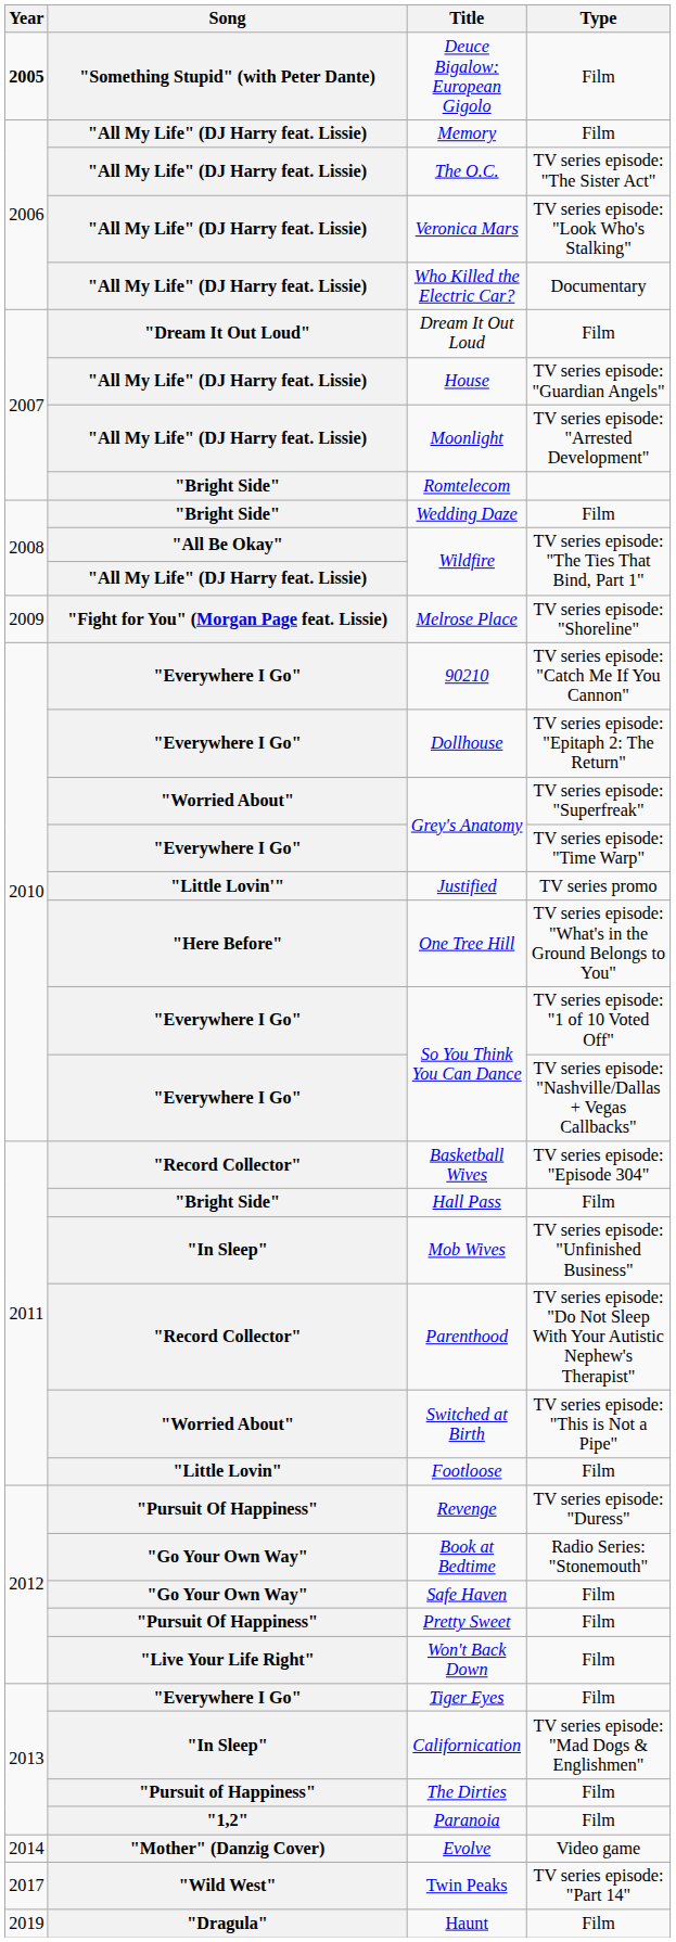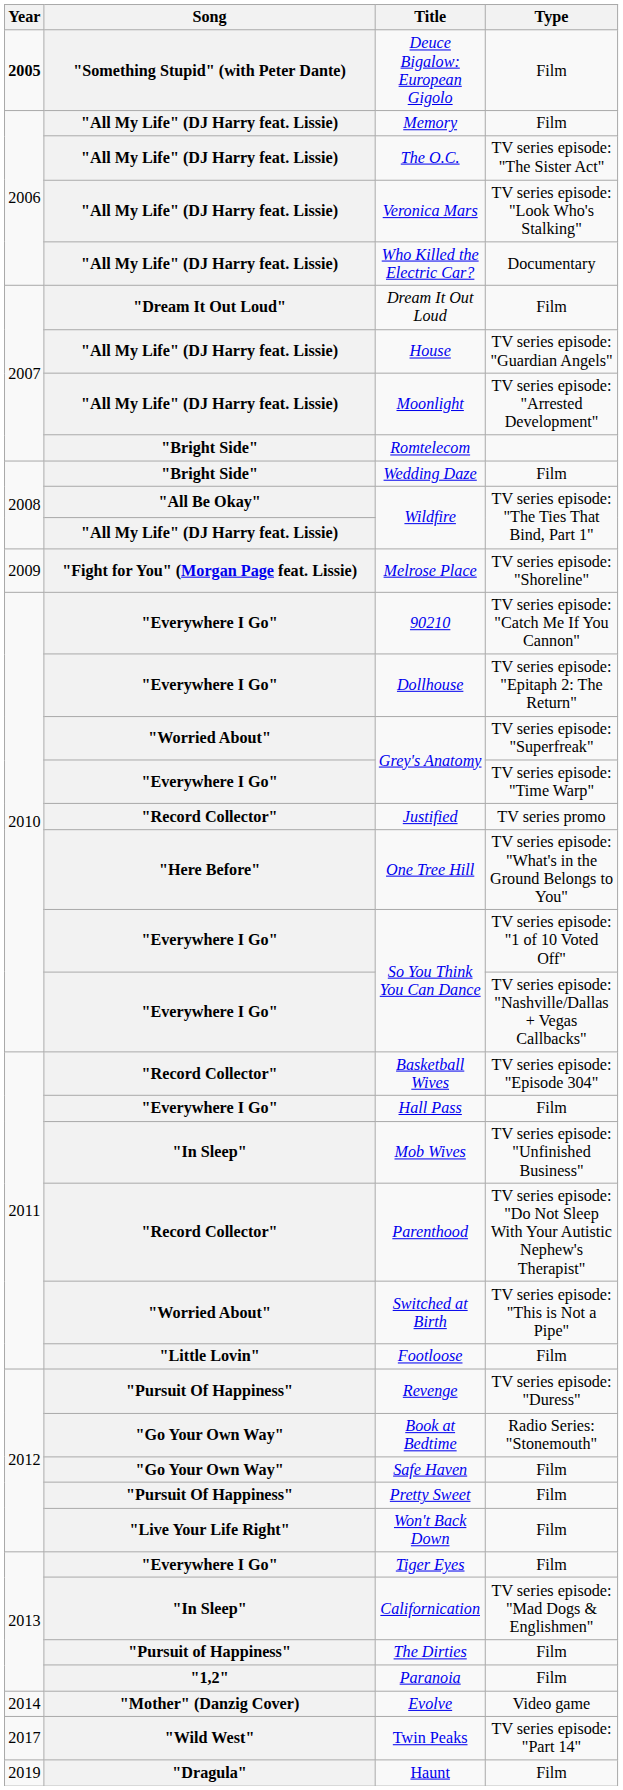Justified | Song: "Little Lovin'" -> "Record Collector"
Hall Pass | Song: "Bright Side" -> "Everywhere I Go"
